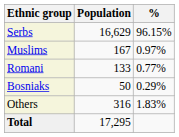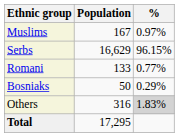rows swapped: Serbs <-> Muslims
Others | %: no background -> lightgrey background
